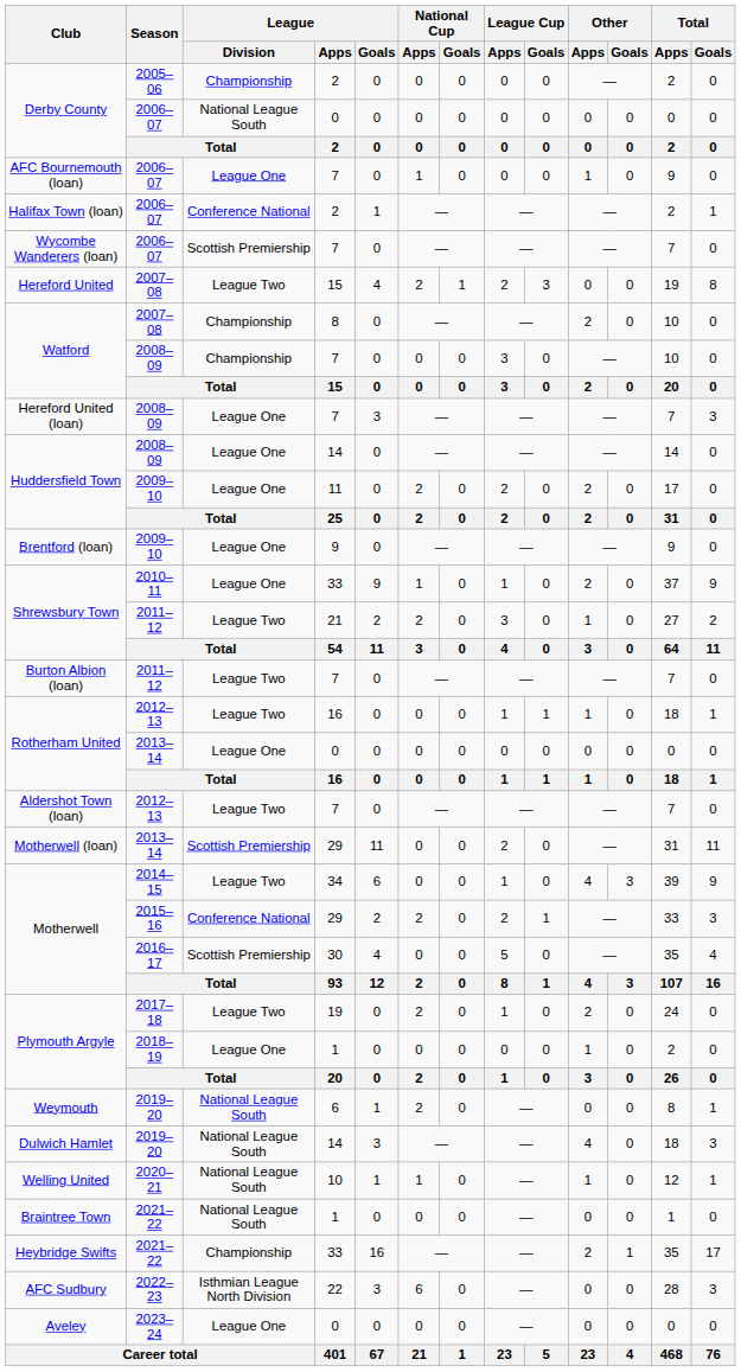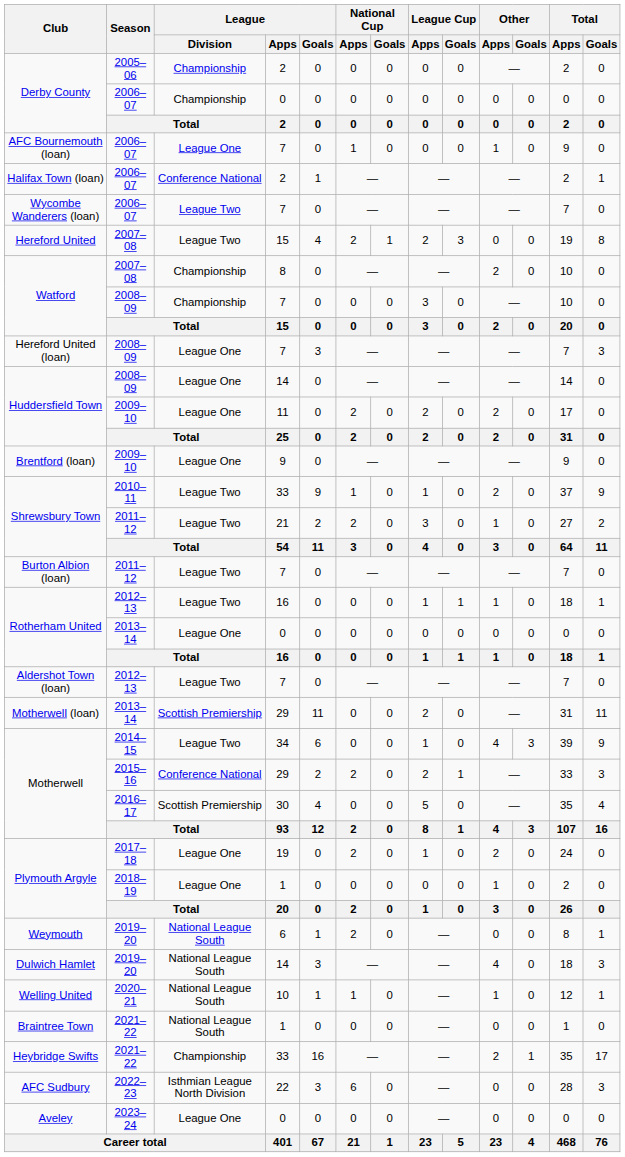Derby County / 2006–07 | League / Division: National League South -> Championship
Wycombe Wanderers (loan) | League / Division: Scottish Premiership -> League Two
Shrewsbury Town / 2010–11 | League / Division: League One -> League Two
Plymouth Argyle / 2017–18 | League / Division: League Two -> League One
